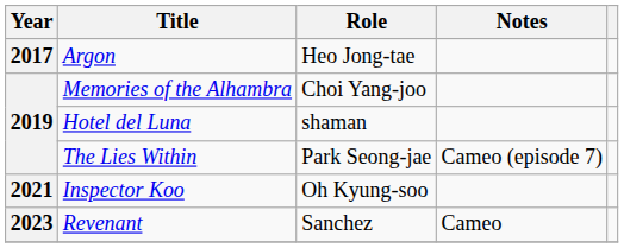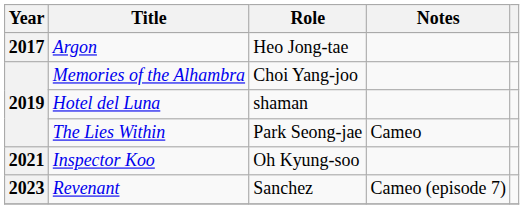The Lies Within | Notes: Cameo (episode 7) -> Cameo
Revenant | Notes: Cameo -> Cameo (episode 7)
